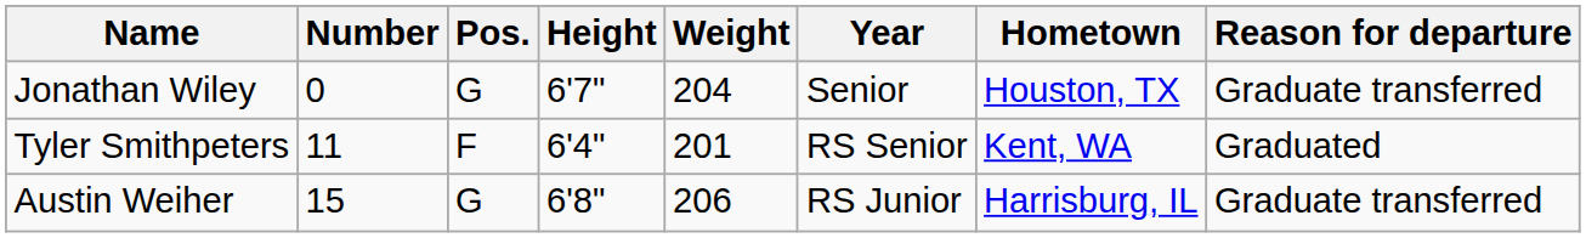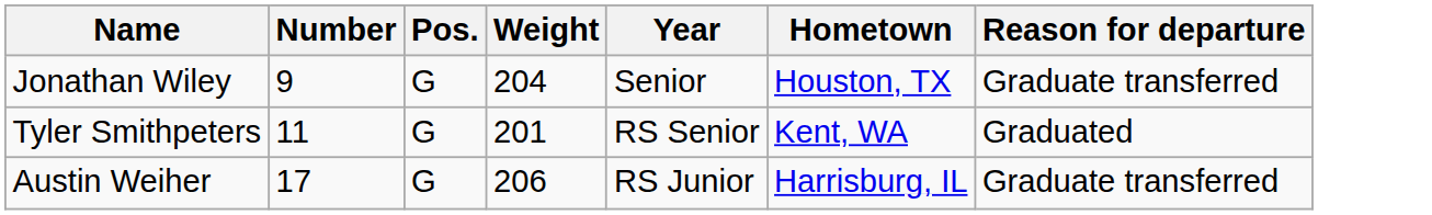- column: Height | 6'7" | 6'4" | 6'8"
Jonathan Wiley | Number: 0 -> 9
Tyler Smithpeters | Pos.: F -> G
Austin Weiher | Number: 15 -> 17
